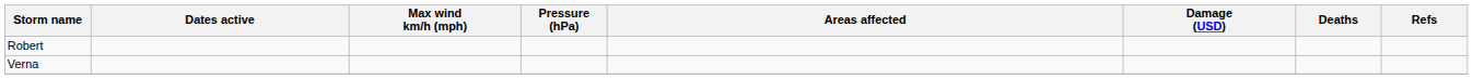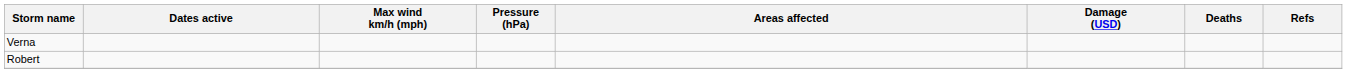rows swapped: Robert <-> Verna
